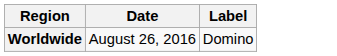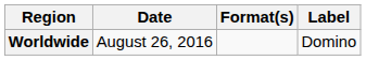+ column: Format(s)
